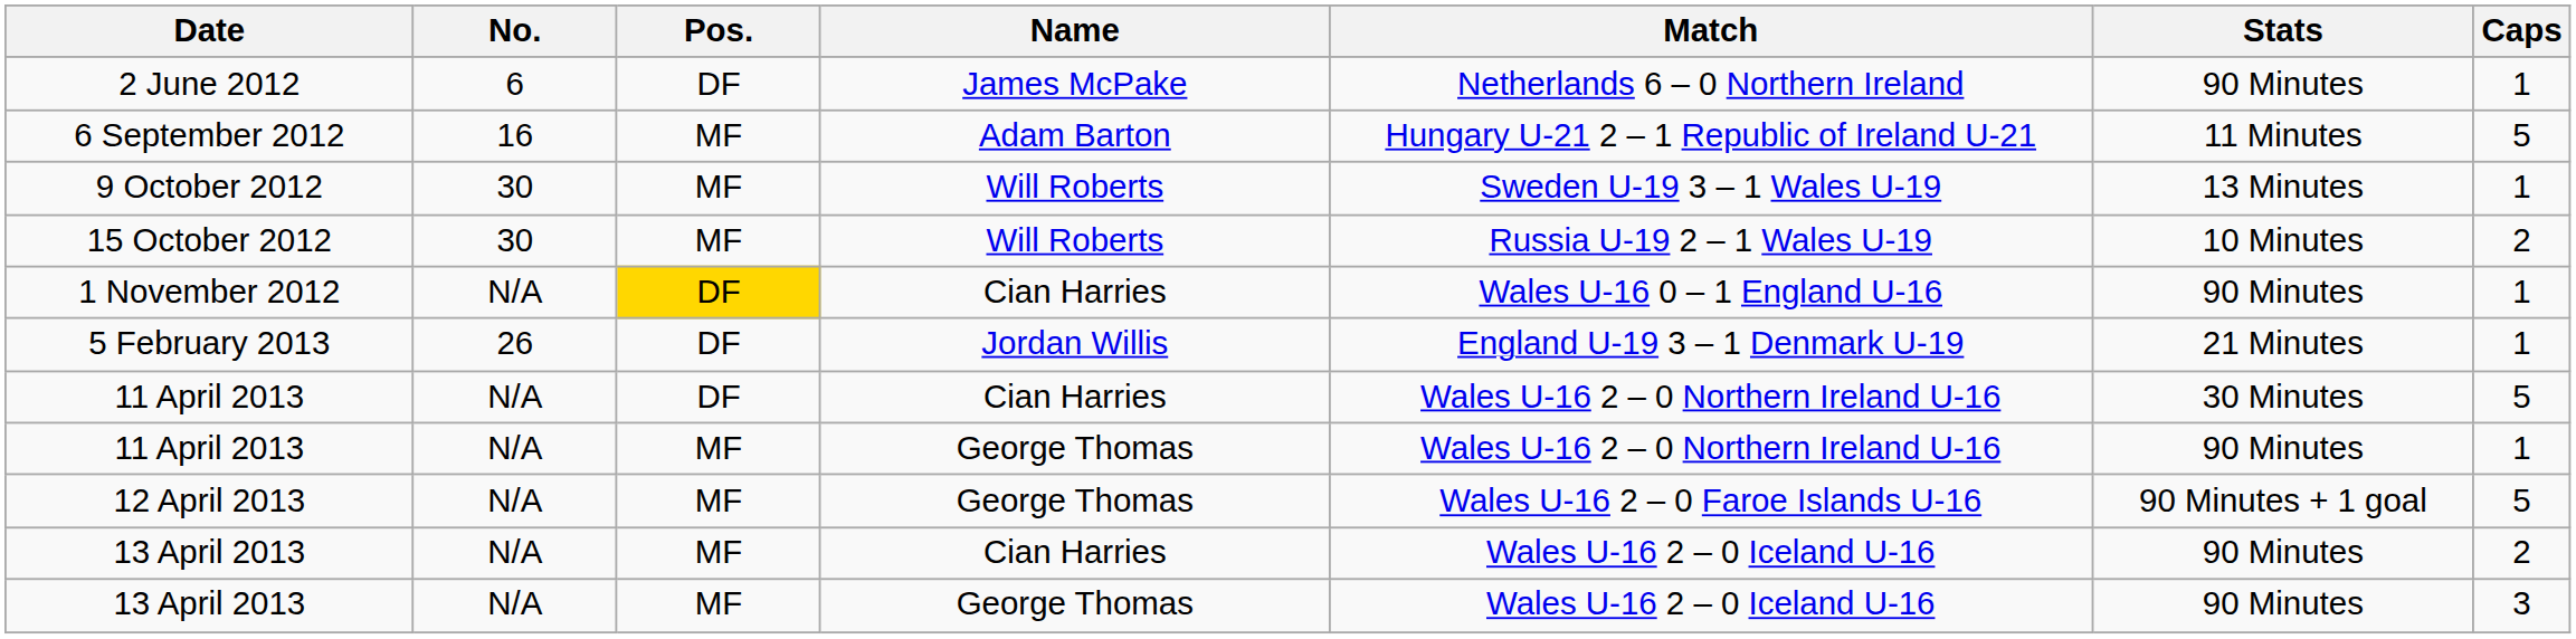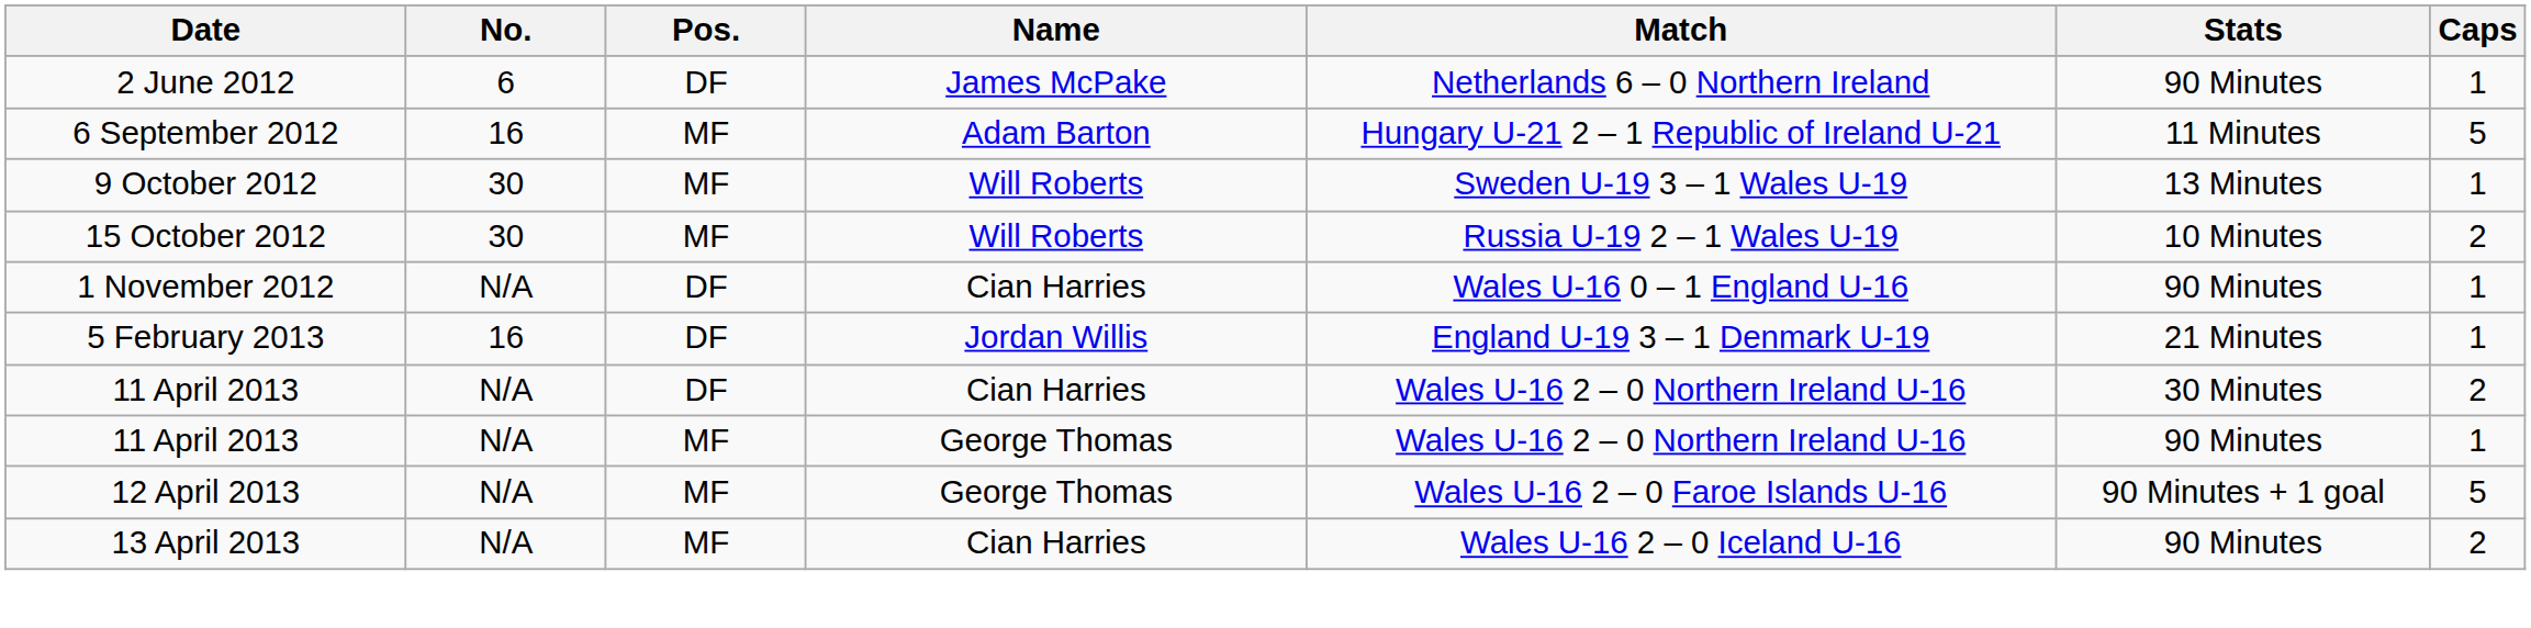1 November 2012 | Pos.: gold background -> no background
5 February 2013 | No.: 26 -> 16
11 April 2013 / Cian Harries | Caps: 5 -> 2
- row: 13 April 2013 | N/A | MF | George Thomas | Wales U-16 2 – 0 Iceland U-16 | 90 Minutes | 3
